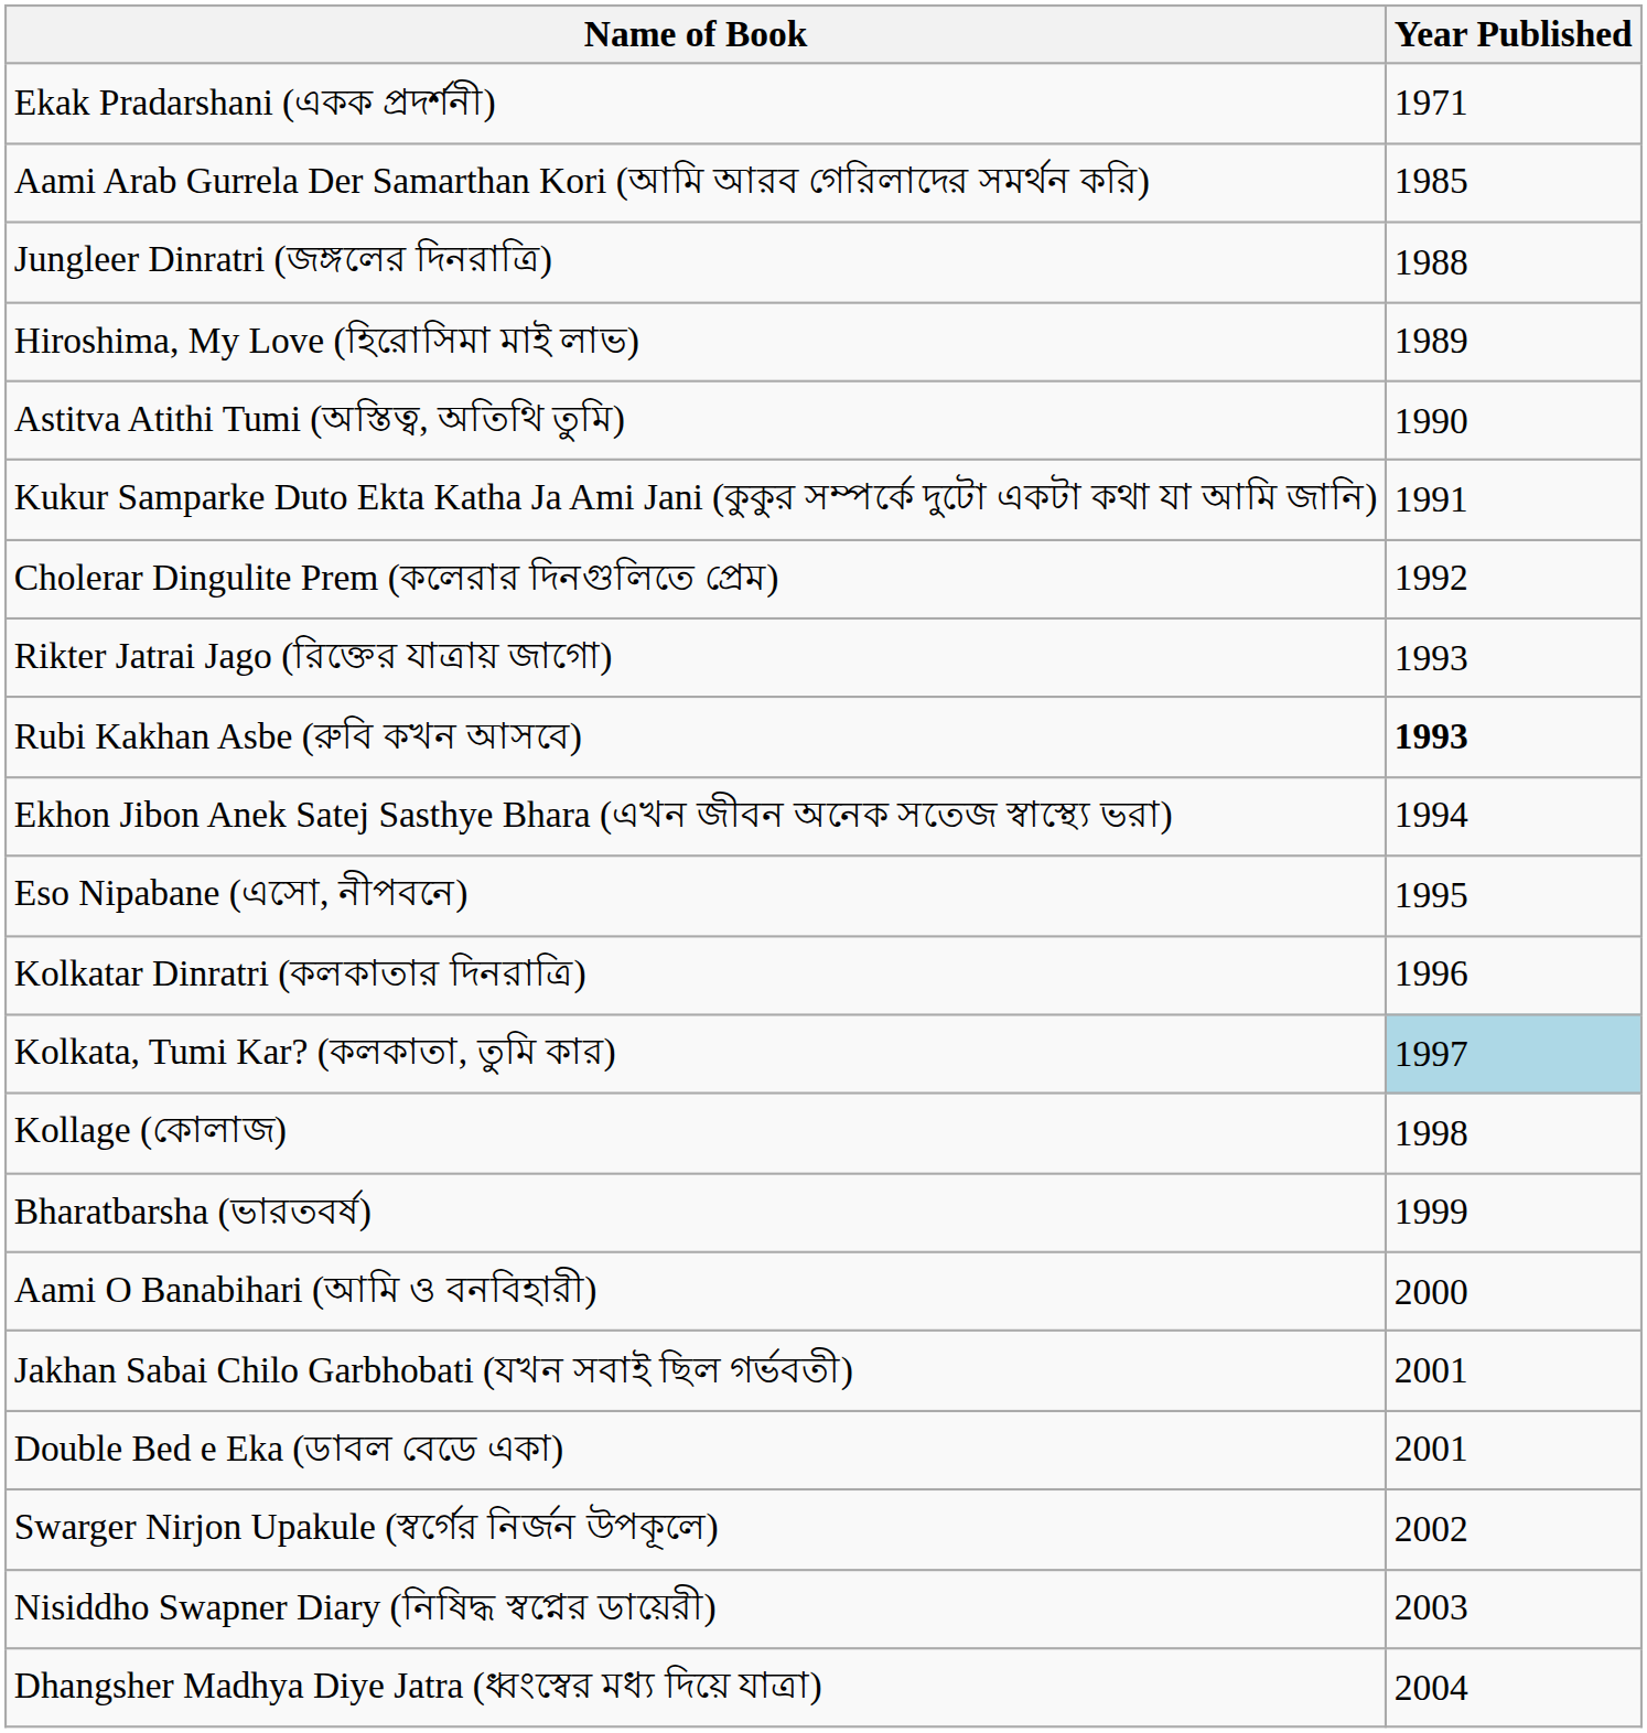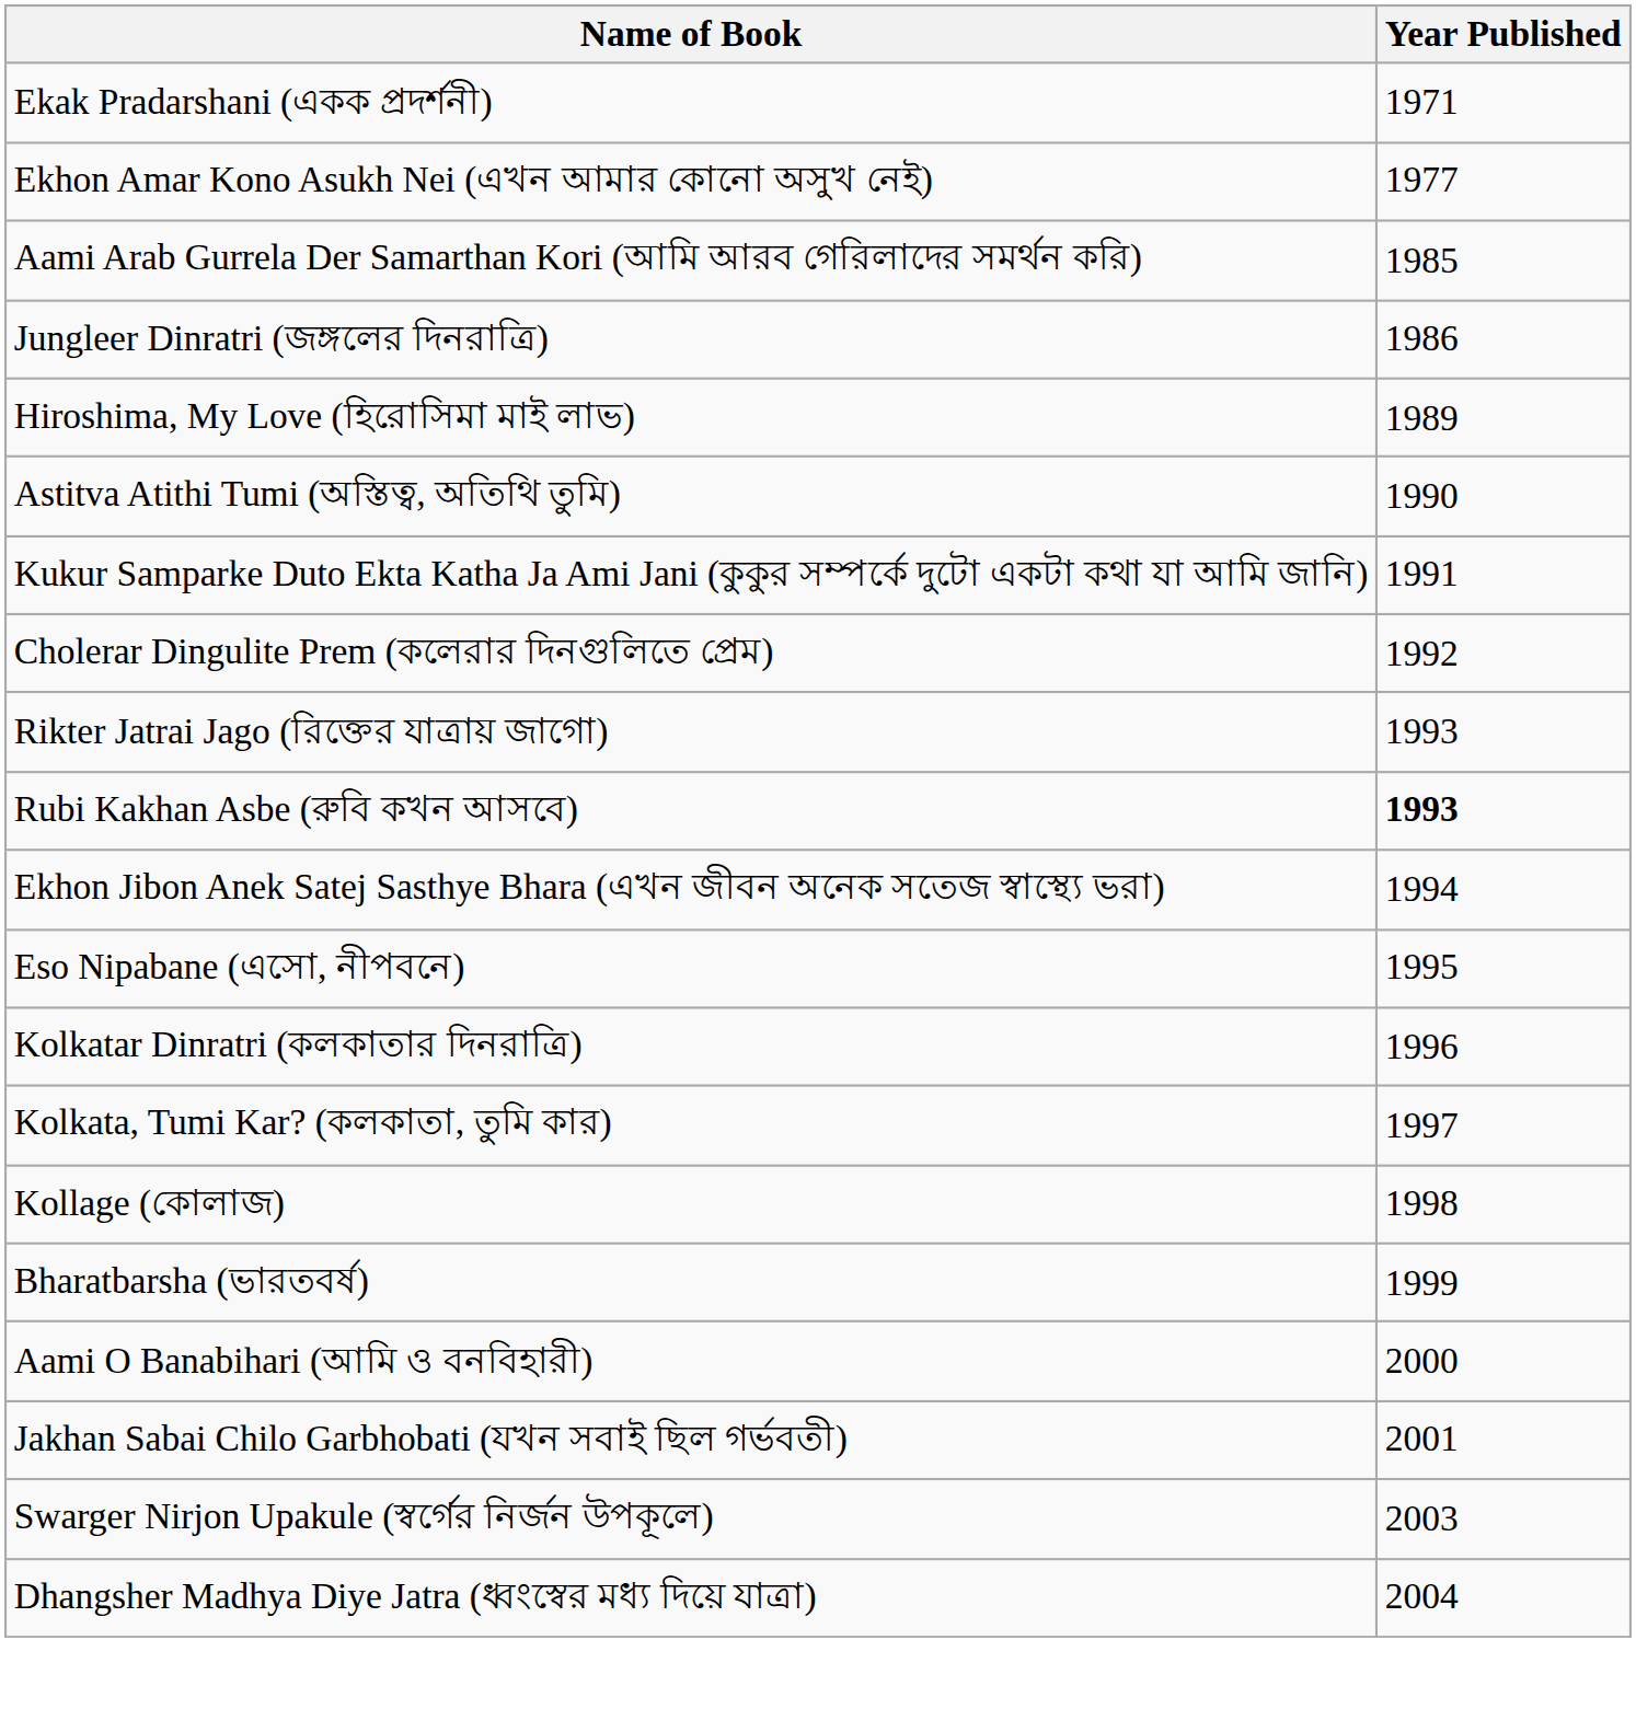+ row: Ekhon Amar Kono Asukh Nei (এখন আমার কোনো অসুখ নেই) | 1977
Jungleer Dinratri (জঙ্গলের দিনরাত্রি) | Year Published: 1988 -> 1986
Kolkata, Tumi Kar? (কলকাতা, তুমি কার) | Year Published: lightblue background -> no background
- row: Double Bed e Eka (ডাবল বেডে একা) | 2001
Swarger Nirjon Upakule (স্বর্গের নির্জন উপকূলে) | Year Published: 2002 -> 2003
- row: Nisiddho Swapner Diary (নিষিদ্ধ স্বপ্নের ডায়েরী) | 2003
